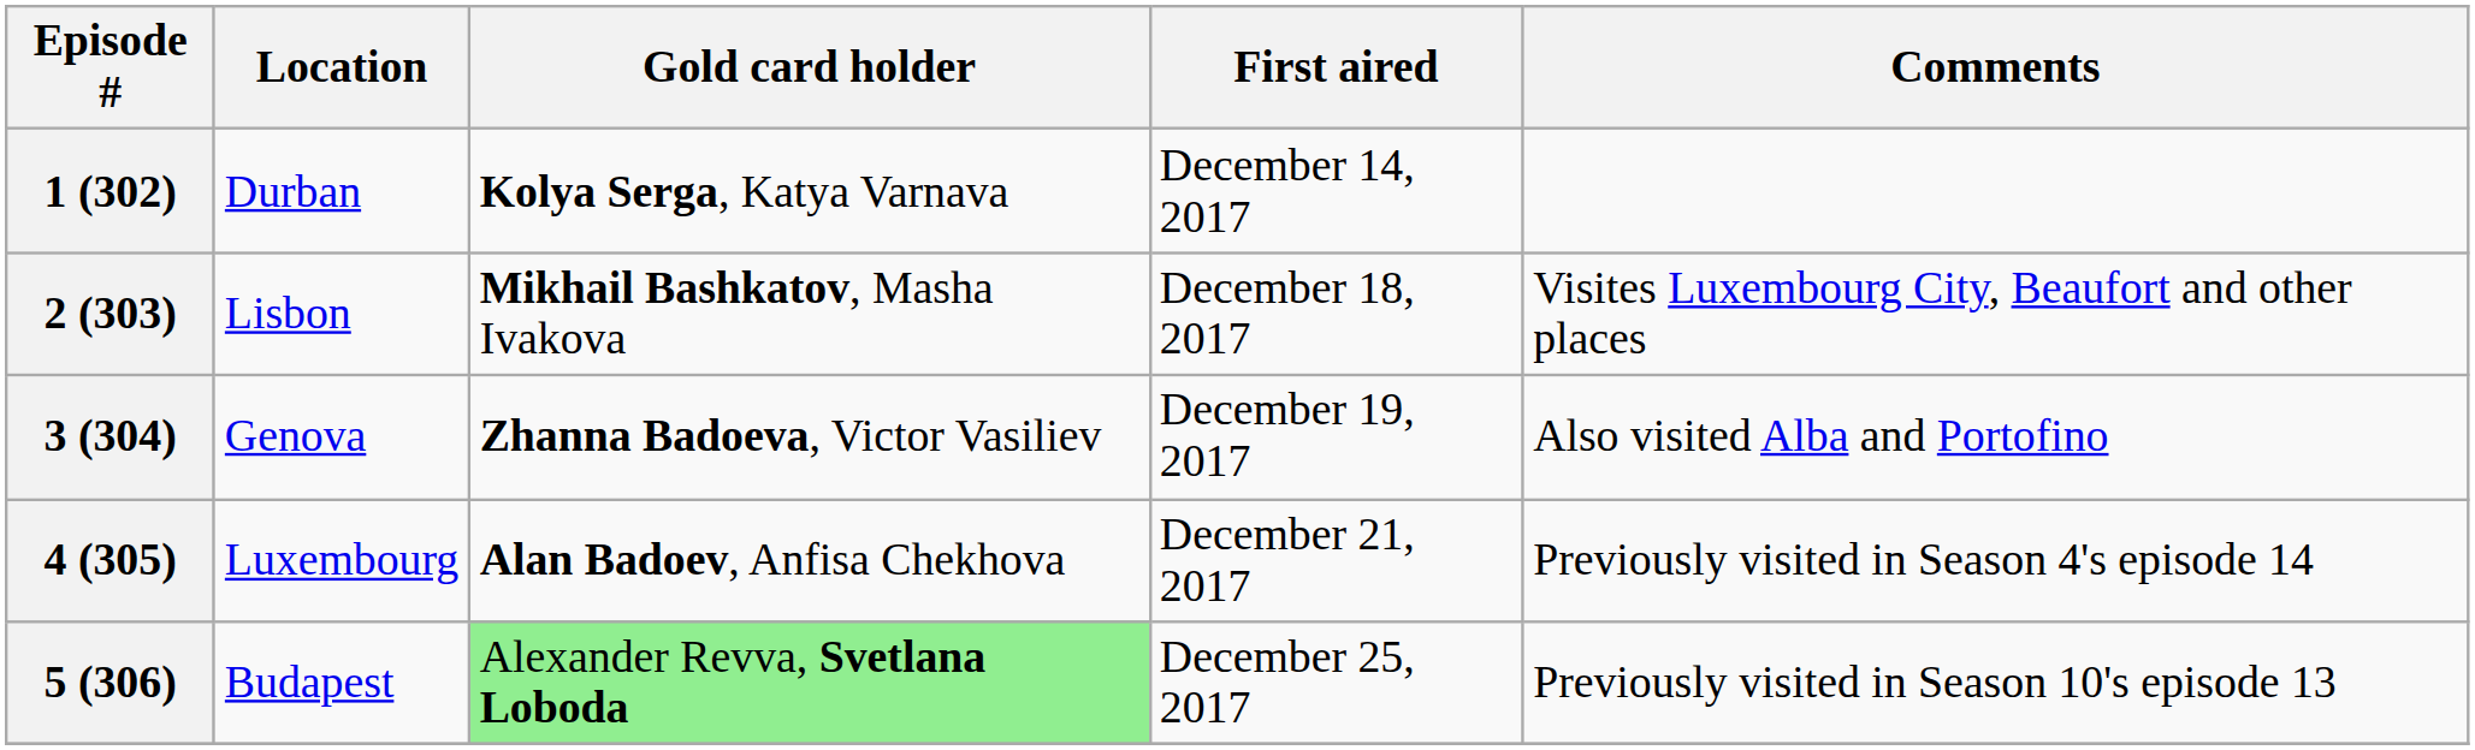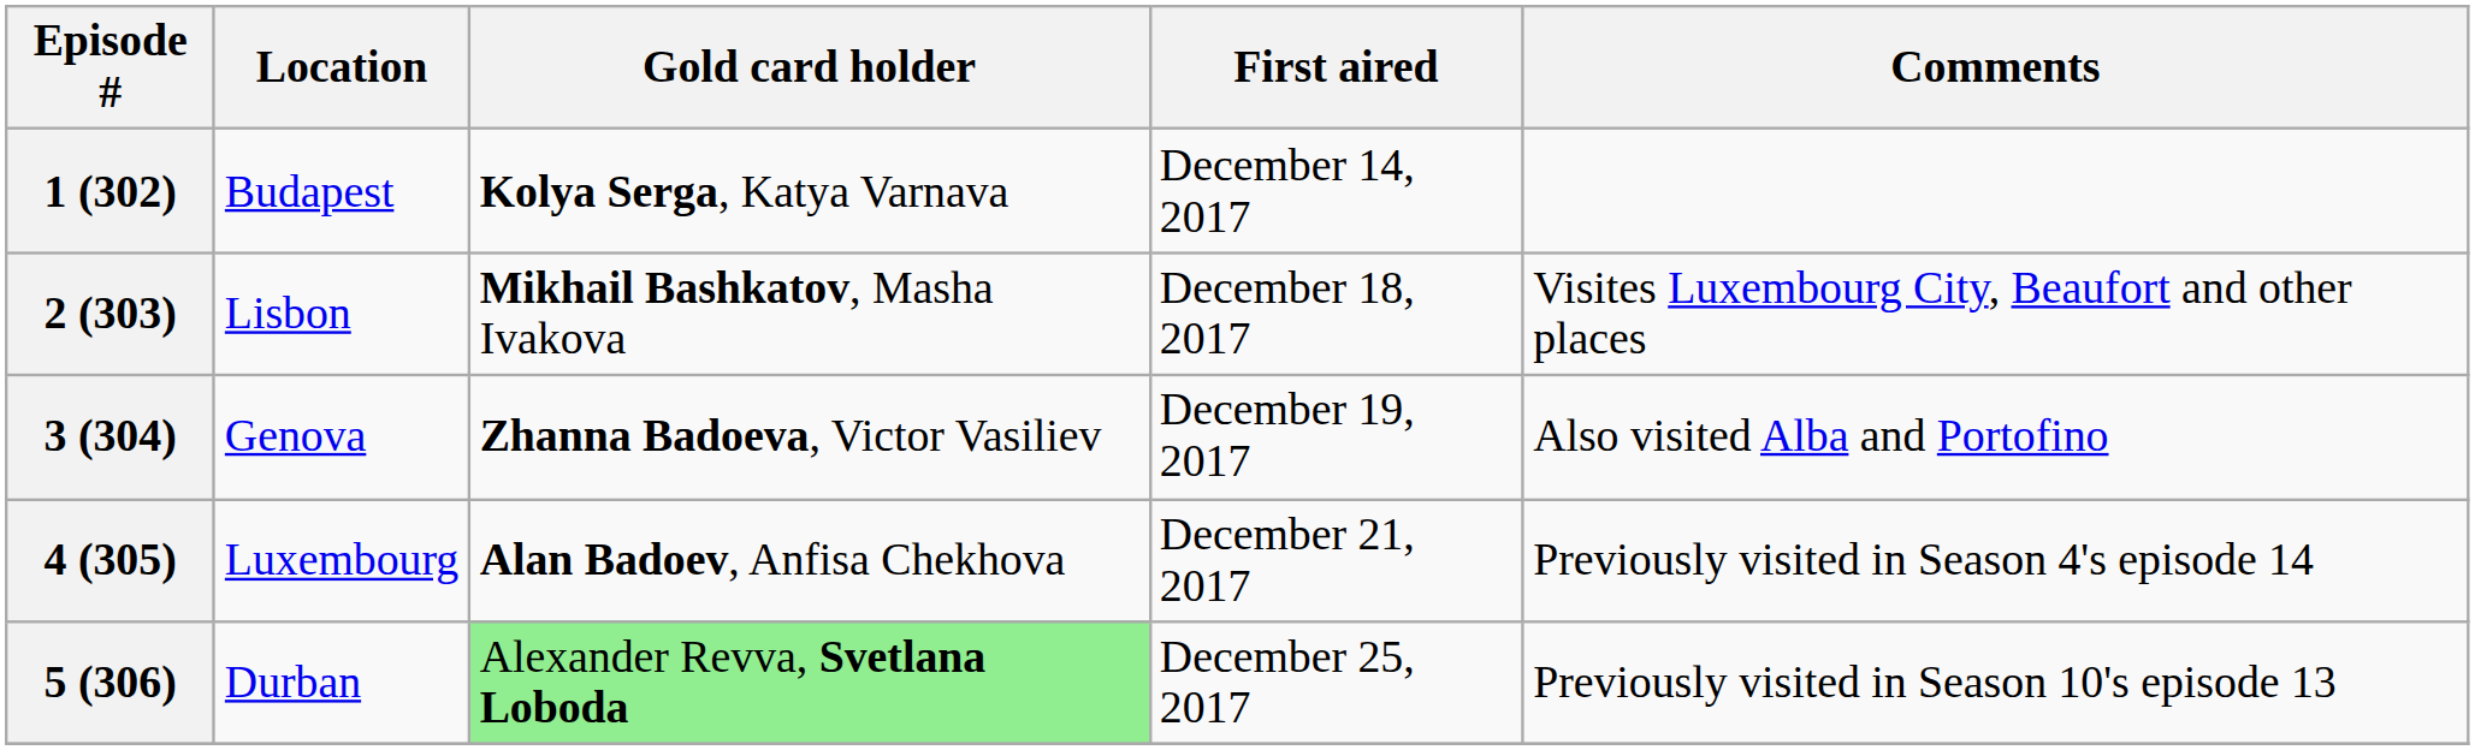1 (302) | Location: Durban -> Budapest
5 (306) | Location: Budapest -> Durban
